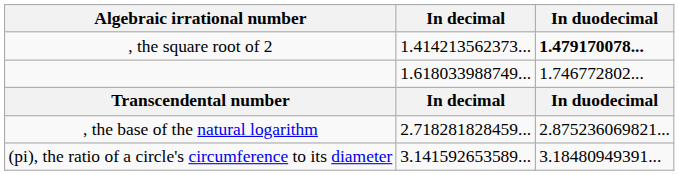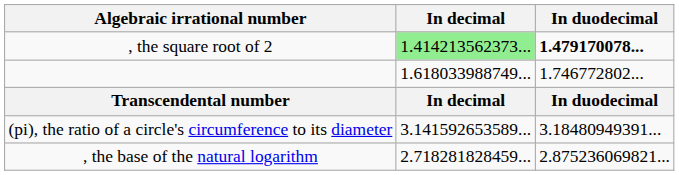, the square root of 2 | In decimal: no background -> lightgreen background
rows swapped: (pi), the ratio of a circle's circumference to its diameter <-> , the base of the natural logarithm
